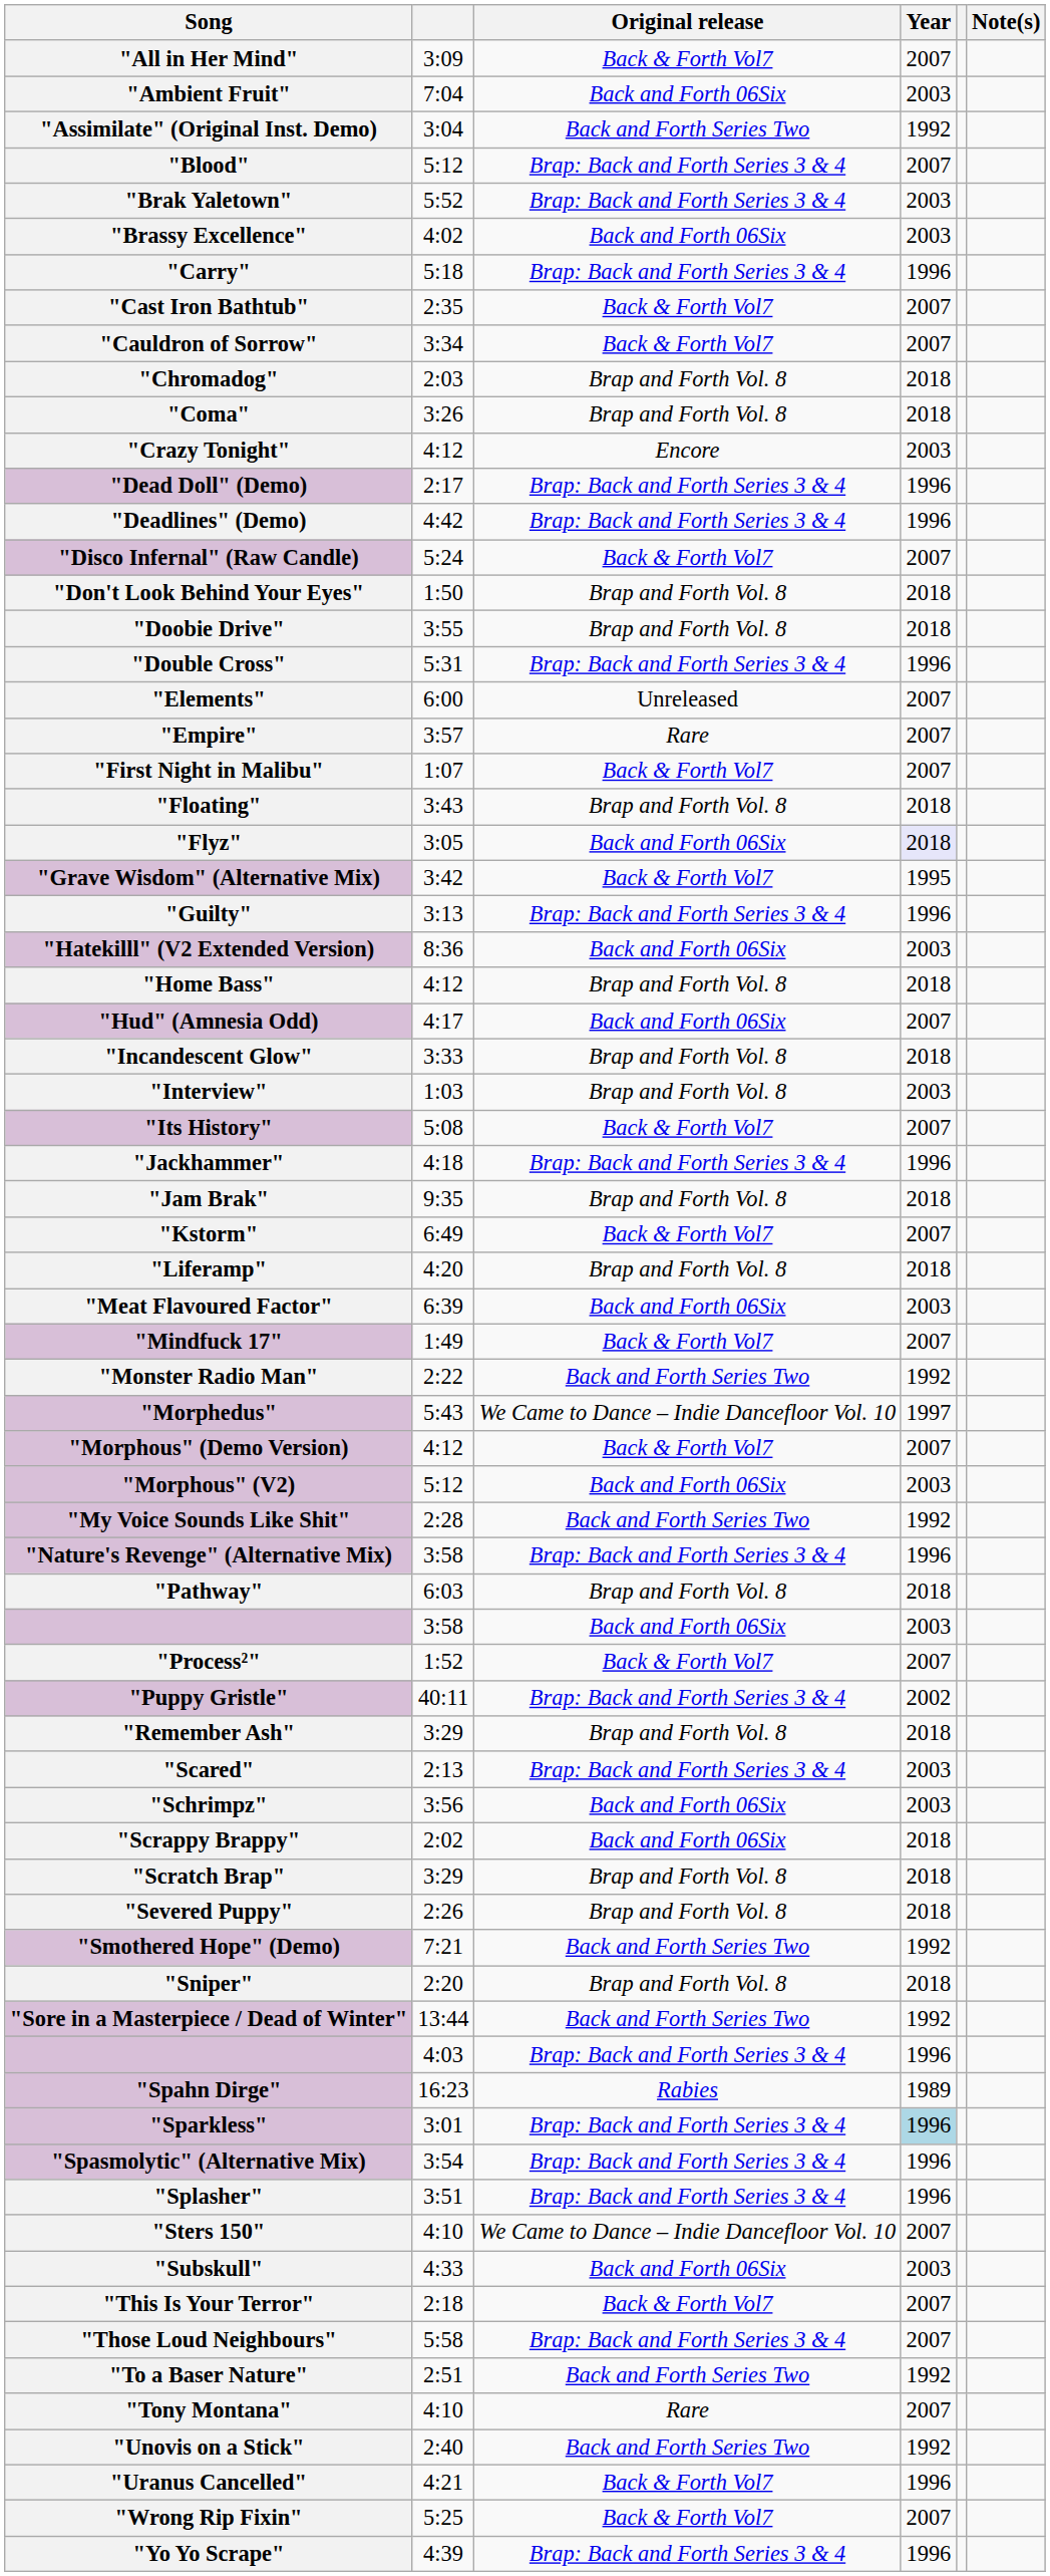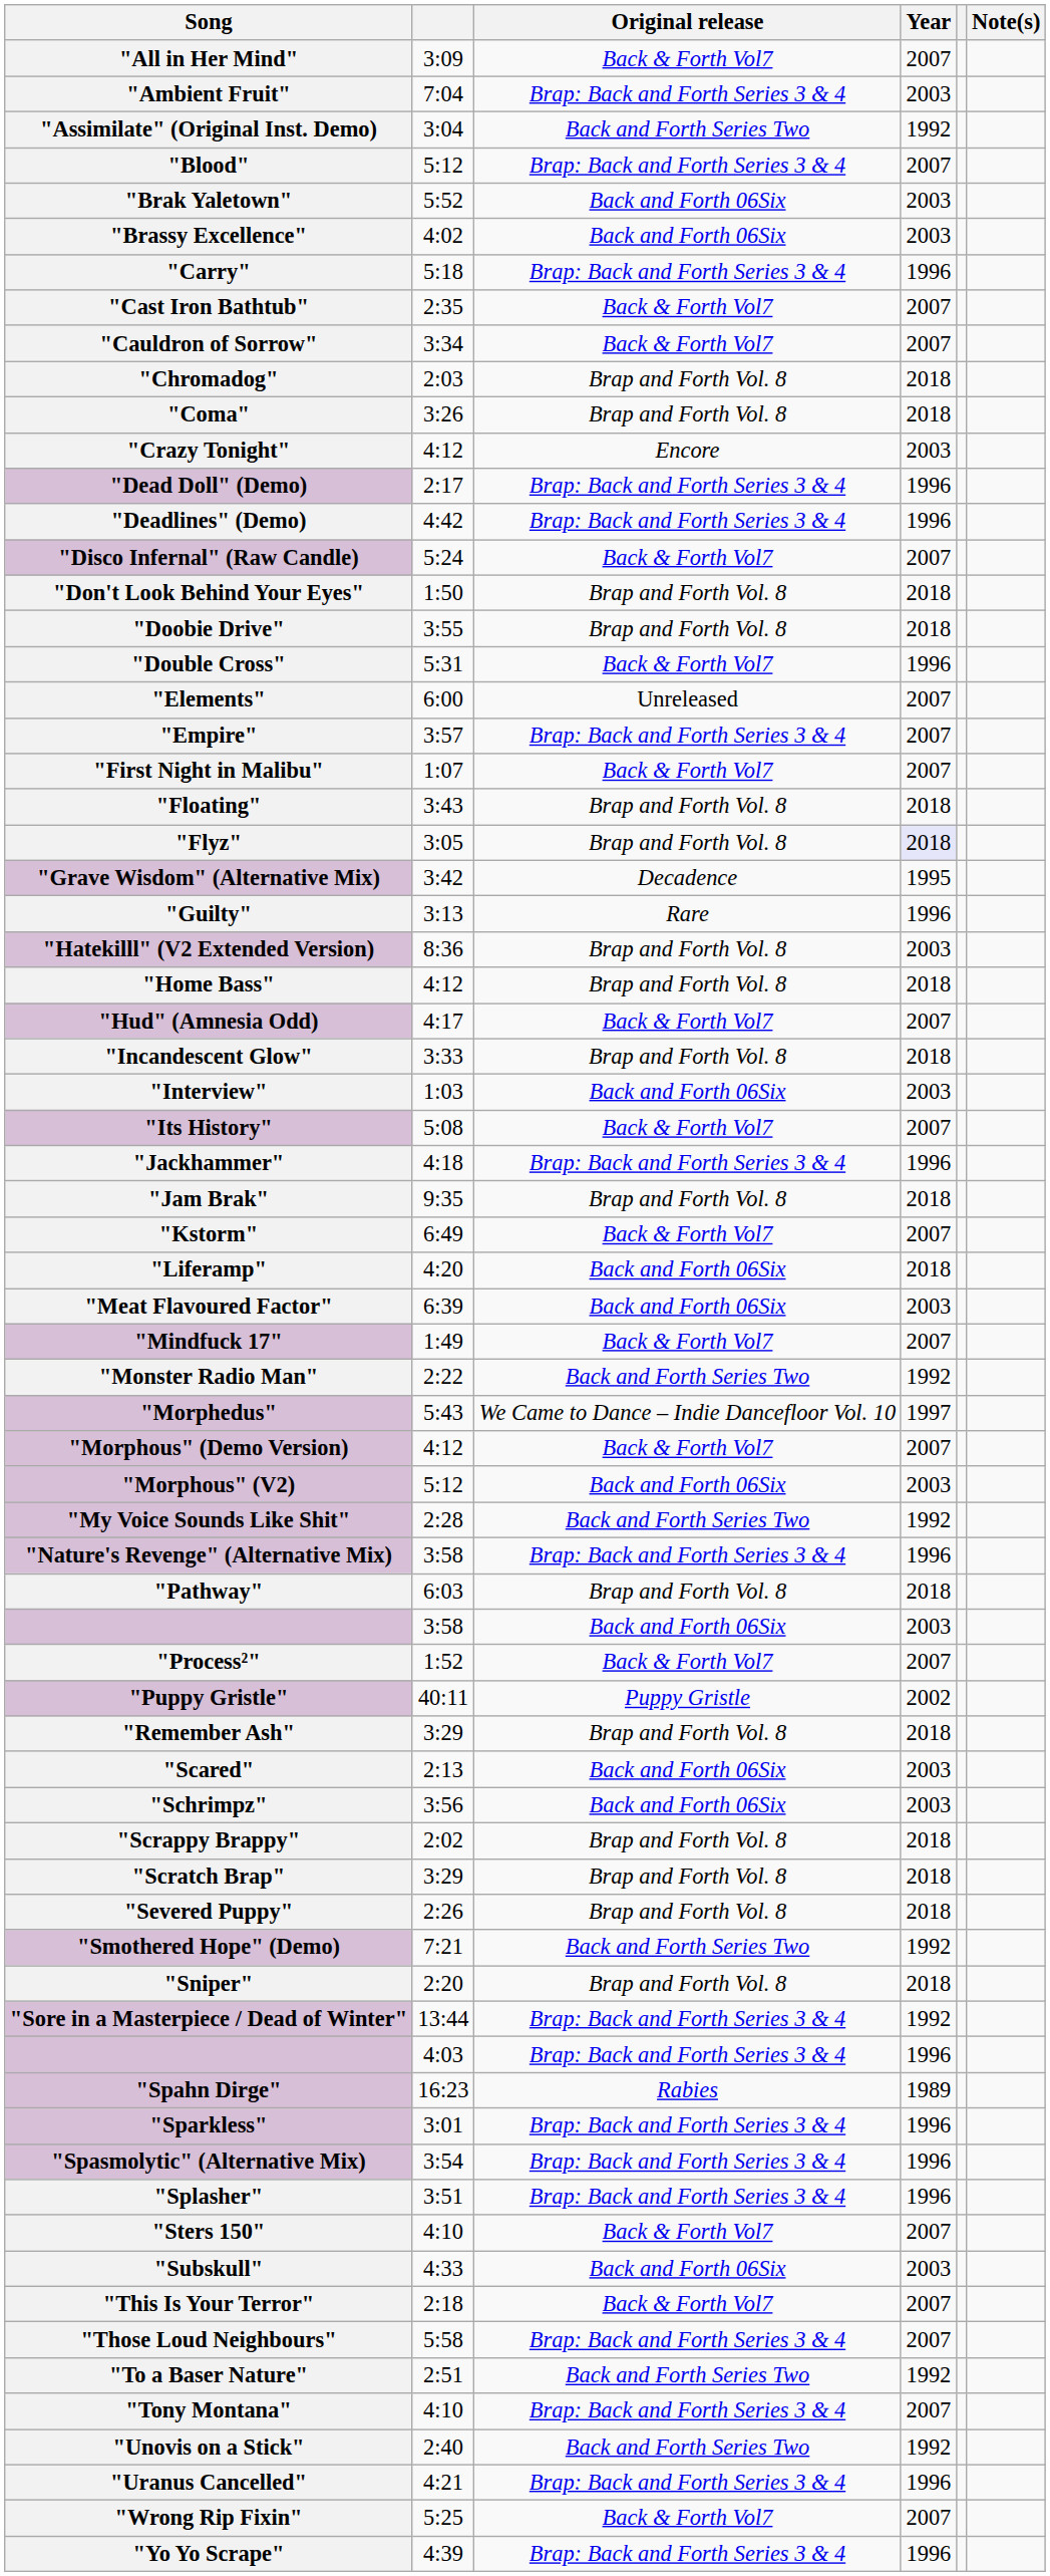"Ambient Fruit" | Original release: Back and Forth 06Six -> Brap: Back and Forth Series 3 & 4
"Brak Yaletown" | Original release: Brap: Back and Forth Series 3 & 4 -> Back and Forth 06Six
"Double Cross" | Original release: Brap: Back and Forth Series 3 & 4 -> Back & Forth Vol7
"Empire" | Original release: Rare -> Brap: Back and Forth Series 3 & 4
"Flyz" | Original release: Back and Forth 06Six -> Brap and Forth Vol. 8
"Grave Wisdom" (Alternative Mix) | Original release: Back & Forth Vol7 -> Decadence
"Guilty" | Original release: Brap: Back and Forth Series 3 & 4 -> Rare
"Hatekilll" (V2 Extended Version) | Original release: Back and Forth 06Six -> Brap and Forth Vol. 8
"Hud" (Amnesia Odd) | Original release: Back and Forth 06Six -> Back & Forth Vol7
"Interview" | Original release: Brap and Forth Vol. 8 -> Back and Forth 06Six
"Liferamp" | Original release: Brap and Forth Vol. 8 -> Back and Forth 06Six
"Puppy Gristle" | Original release: Brap: Back and Forth Series 3 & 4 -> Puppy Gristle
"Scared" | Original release: Brap: Back and Forth Series 3 & 4 -> Back and Forth 06Six
"Scrappy Brappy" | Original release: Back and Forth 06Six -> Brap and Forth Vol. 8
"Sore in a Masterpiece / Dead of Winter" | Original release: Back and Forth Series Two -> Brap: Back and Forth Series 3 & 4
"Sparkless" | Year: lightblue background -> no background
"Sters 150" | Original release: We Came to Dance – Indie Dancefloor Vol. 10 -> Back & Forth Vol7
"Tony Montana" | Original release: Rare -> Brap: Back and Forth Series 3 & 4
"Uranus Cancelled" | Original release: Back & Forth Vol7 -> Brap: Back and Forth Series 3 & 4
